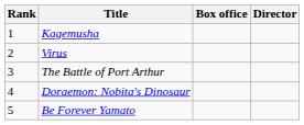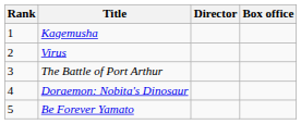columns swapped: Director <-> Box office
